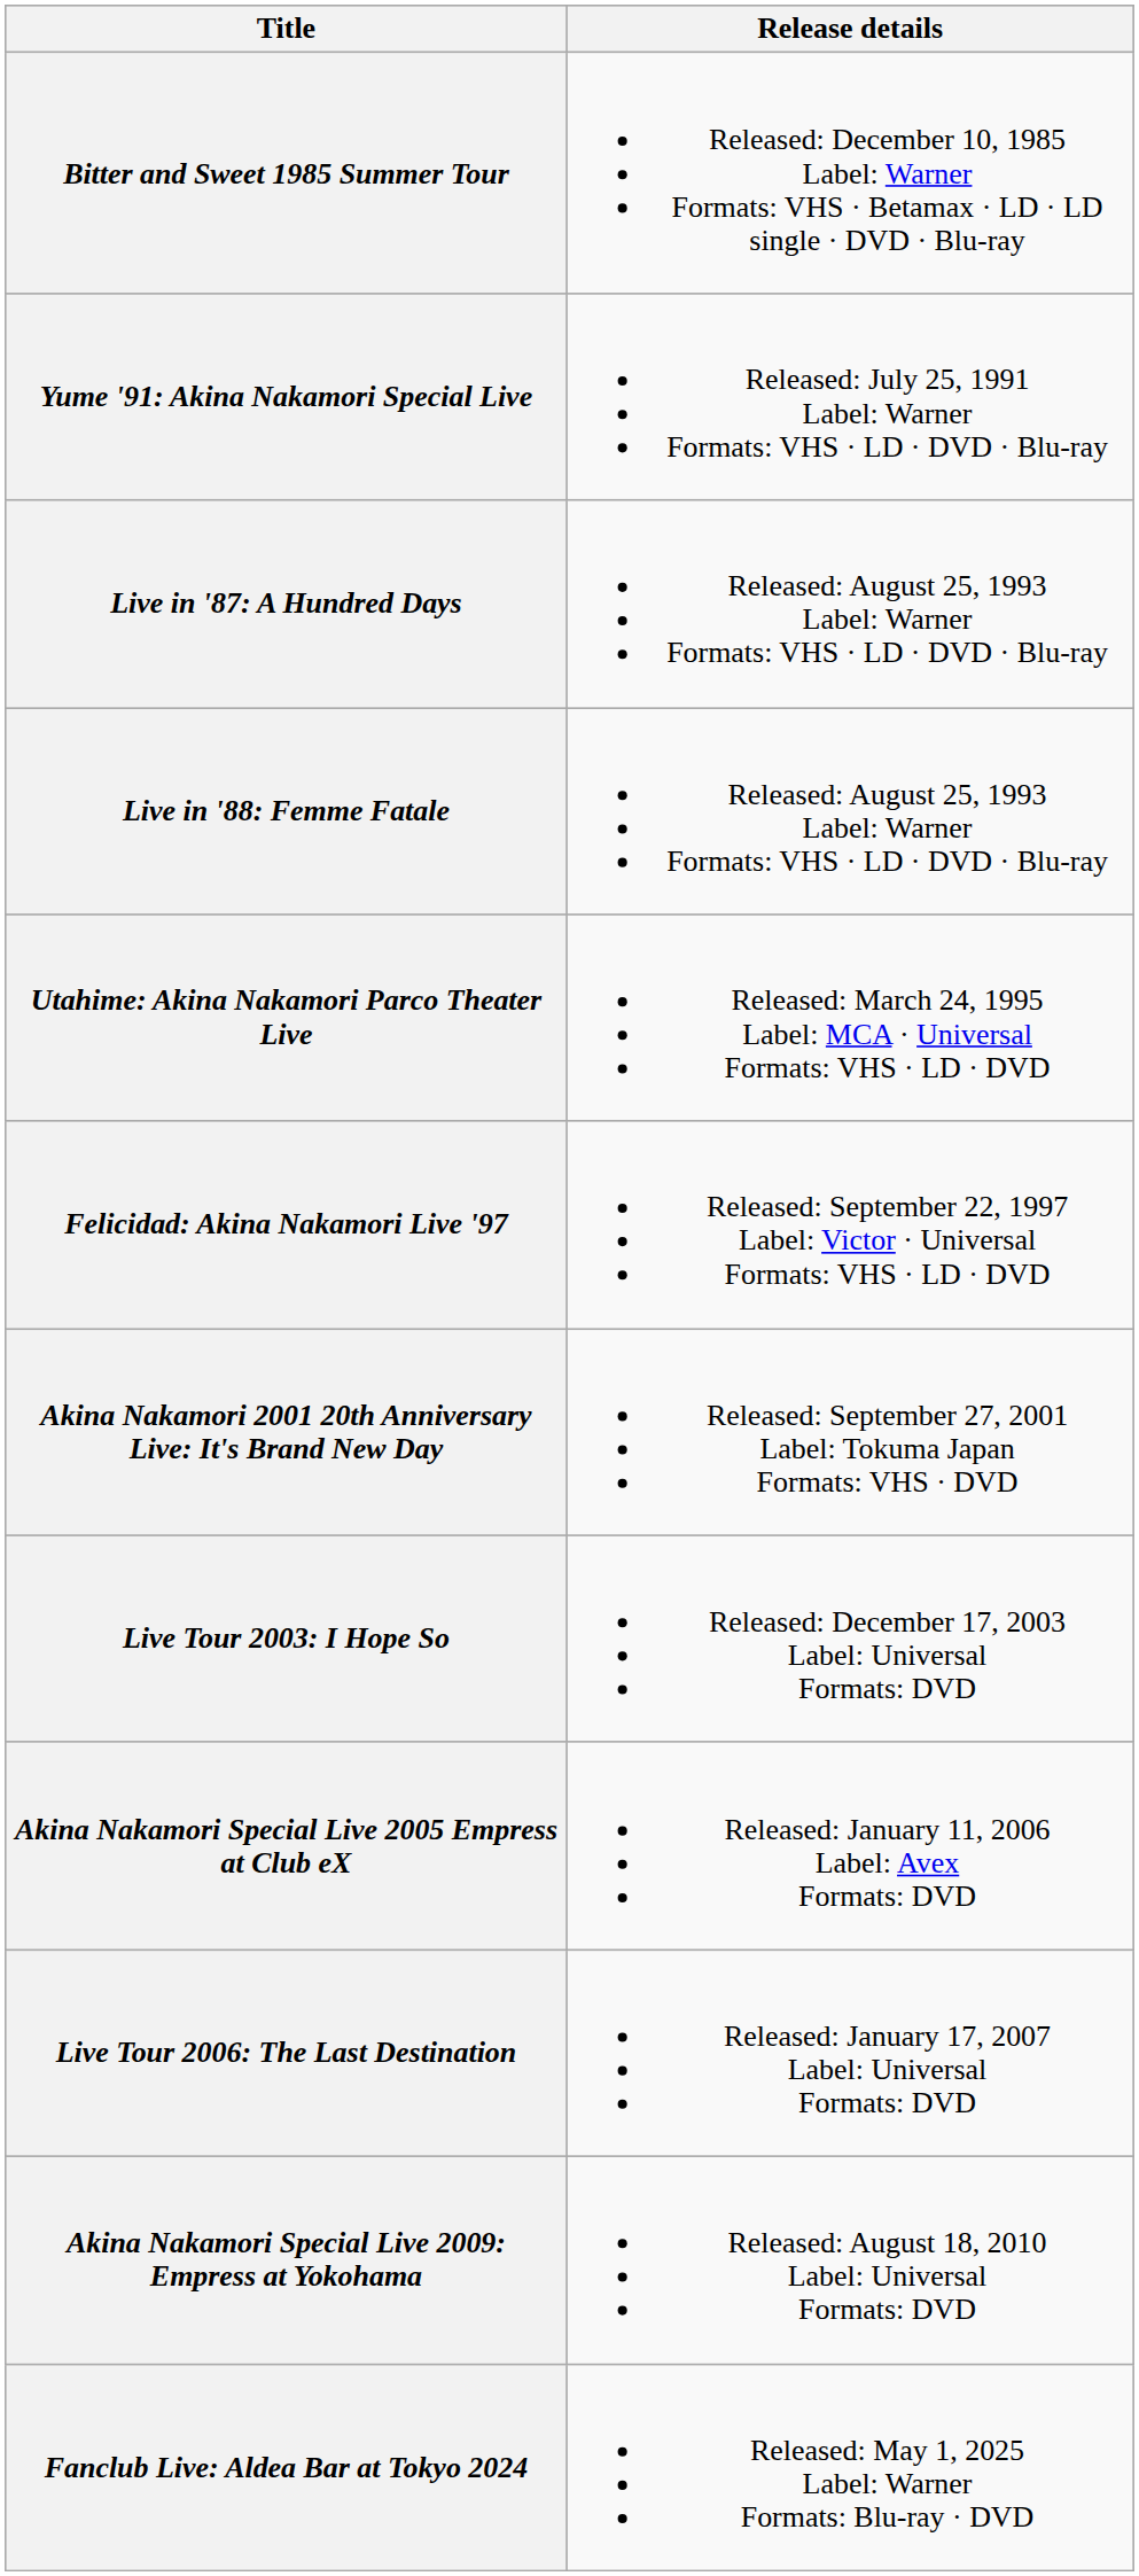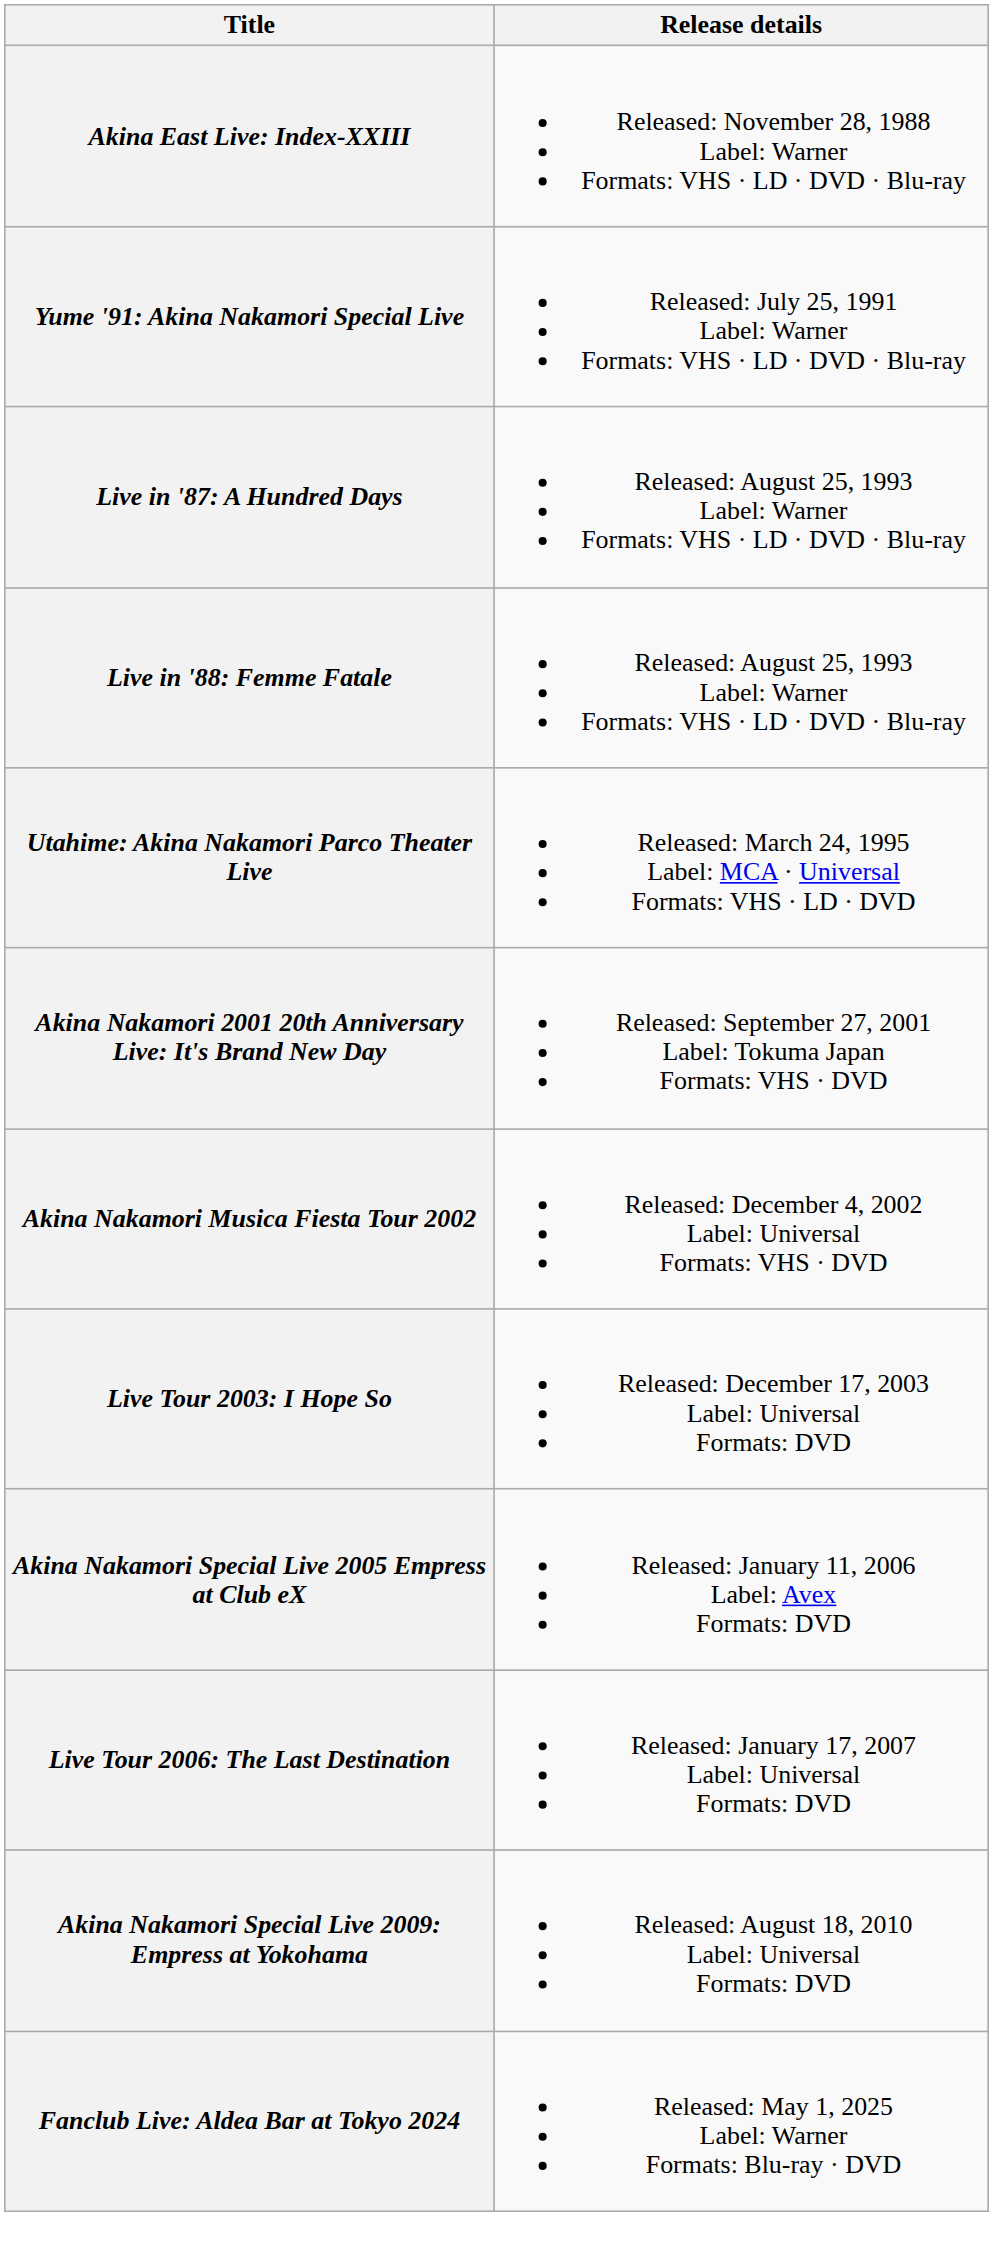- row: Bitter and Sweet 1985 Summer Tour | Released: December 10, 1985 Label: Warner Formats: VHS · Betamax · LD · LD single · DVD · Blu-ray
+ row: Akina East Live: Index-XXIII | Released: November 28, 1988 Label: Warner Formats: VHS · LD · DVD · Blu-ray
- row: Felicidad: Akina Nakamori Live '97 | Released: September 22, 1997 Label: Victor · Universal Formats: VHS · LD · DVD
+ row: Akina Nakamori Musica Fiesta Tour 2002 | Released: December 4, 2002 Label: Universal Formats: VHS · DVD
